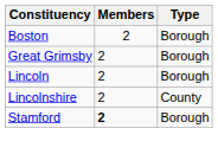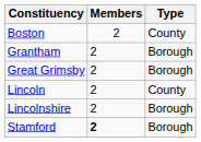Boston | Type: Borough -> County
+ row: Grantham | 2 | Borough
Lincoln | Type: Borough -> County
Lincolnshire | Type: County -> Borough
